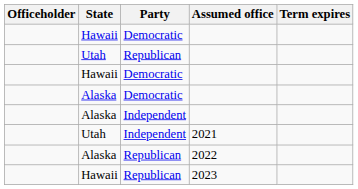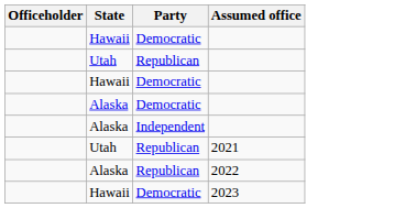- column: Term expires
2021 | Party: Independent -> Republican
2023 | Party: Republican -> Democratic
